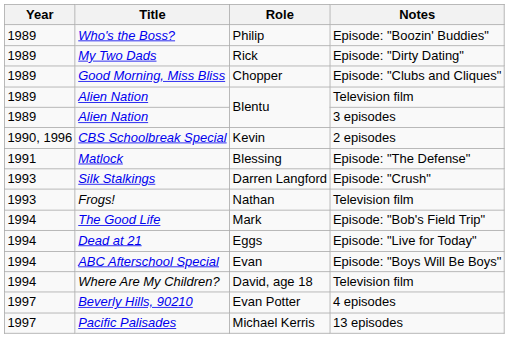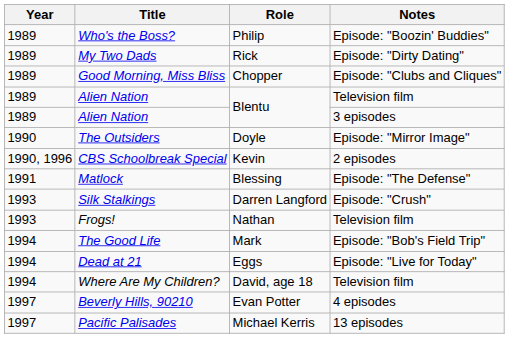+ row: 1990 | The Outsiders | Doyle | Episode: "Mirror Image"
- row: 1994 | ABC Afterschool Special | Evan | Episode: "Boys Will Be Boys"
